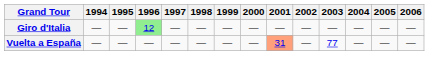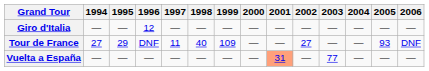Giro d'Italia | 1996: lightgreen background -> no background
+ row: Tour de France | 27 | 29 | DNF | 11 | 40 | 109 | — | — | 27 | — | — | 93 | DNF
